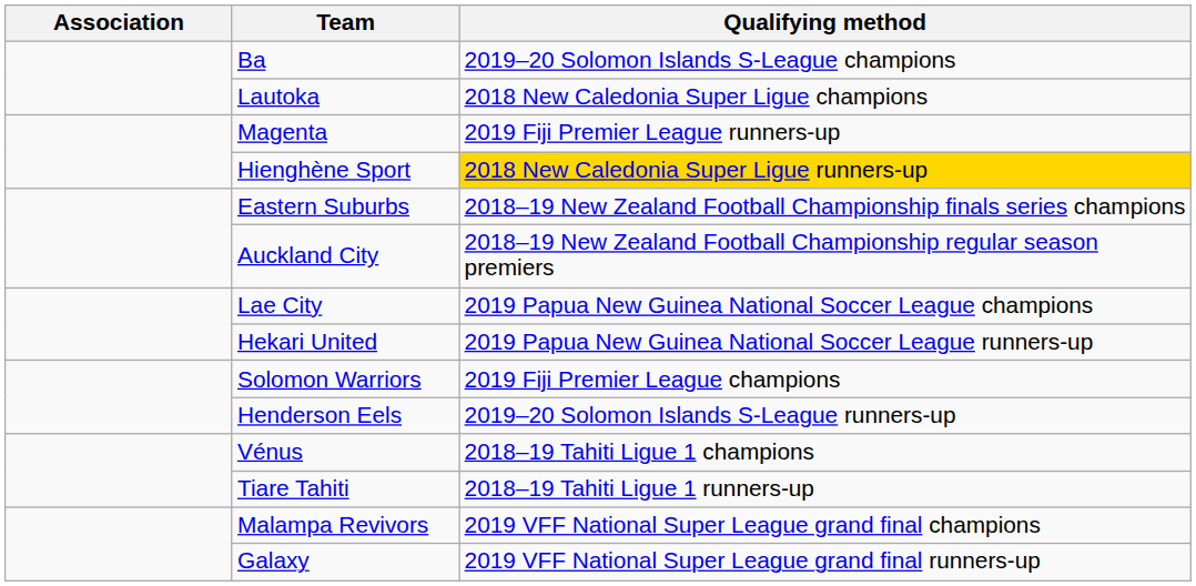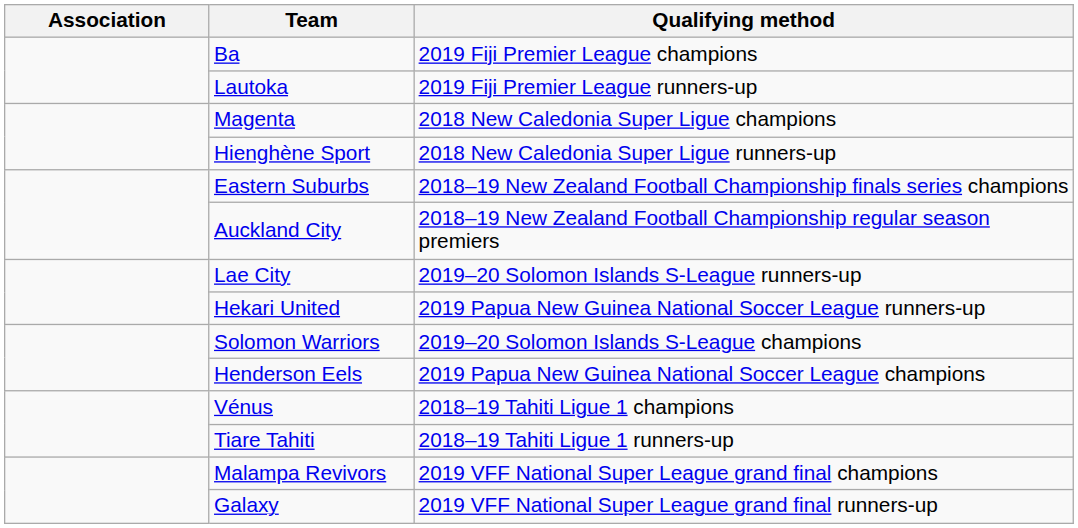Ba | Qualifying method: 2019–20 Solomon Islands S-League champions -> 2019 Fiji Premier League champions
Lautoka | Qualifying method: 2018 New Caledonia Super Ligue champions -> 2019 Fiji Premier League runners-up
Magenta | Qualifying method: 2019 Fiji Premier League runners-up -> 2018 New Caledonia Super Ligue champions
Hienghène Sport | Qualifying method: gold background -> no background
Lae City | Qualifying method: 2019 Papua New Guinea National Soccer League champions -> 2019–20 Solomon Islands S-League runners-up
Solomon Warriors | Qualifying method: 2019 Fiji Premier League champions -> 2019–20 Solomon Islands S-League champions
Henderson Eels | Qualifying method: 2019–20 Solomon Islands S-League runners-up -> 2019 Papua New Guinea National Soccer League champions
